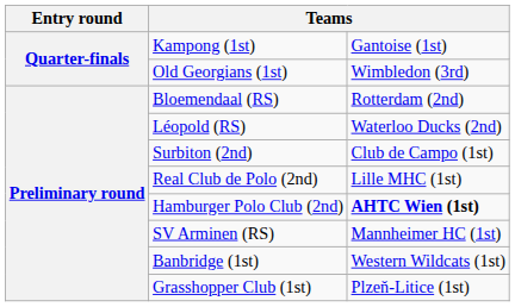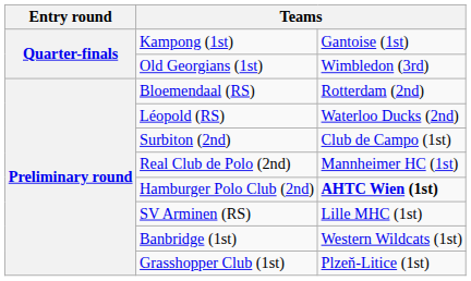Real Club de Polo (2nd) | column 3: Lille MHC (1st) -> Mannheimer HC (1st)
SV Arminen (RS) | column 3: Mannheimer HC (1st) -> Lille MHC (1st)
